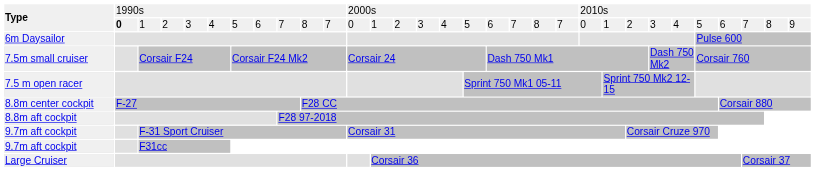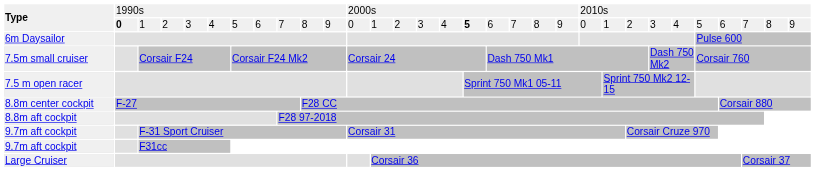Type / 1 | column 12: 7 -> 9
Type / 1 | column 18: normal -> bold
Type / 1 | column 22: 7 -> 9
